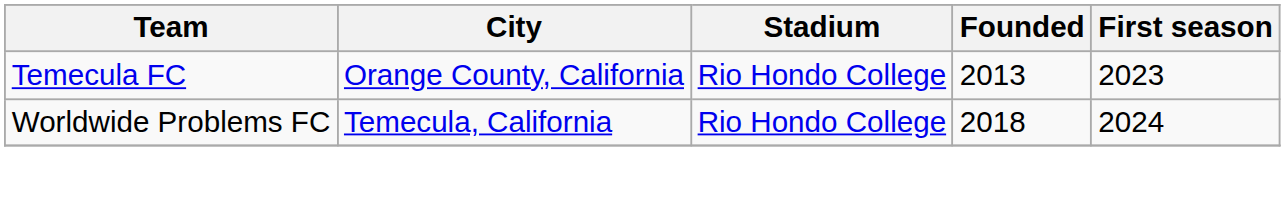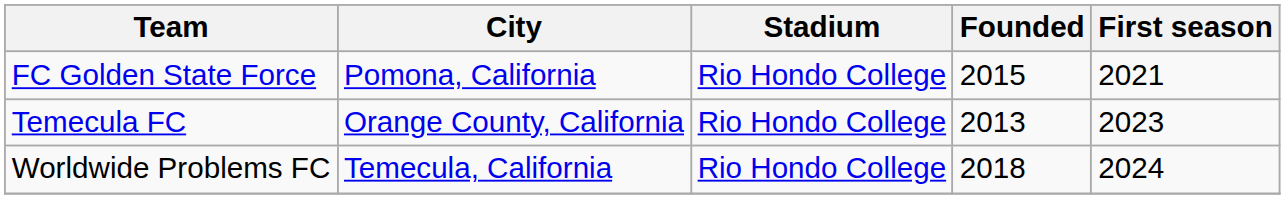+ row: FC Golden State Force | Pomona, California | Rio Hondo College | 2015 | 2021
